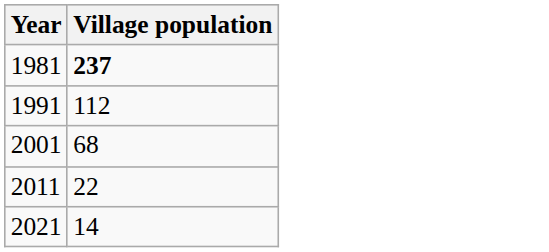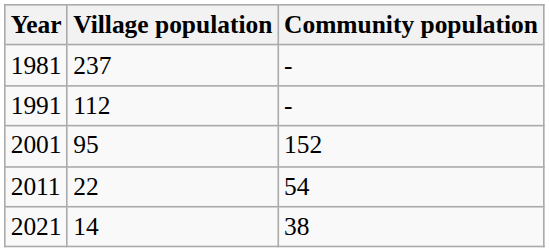+ column: Community population | - | - | 152 | 54 | 38
1981 | Village population: bold -> normal
2001 | Village population: 68 -> 95
